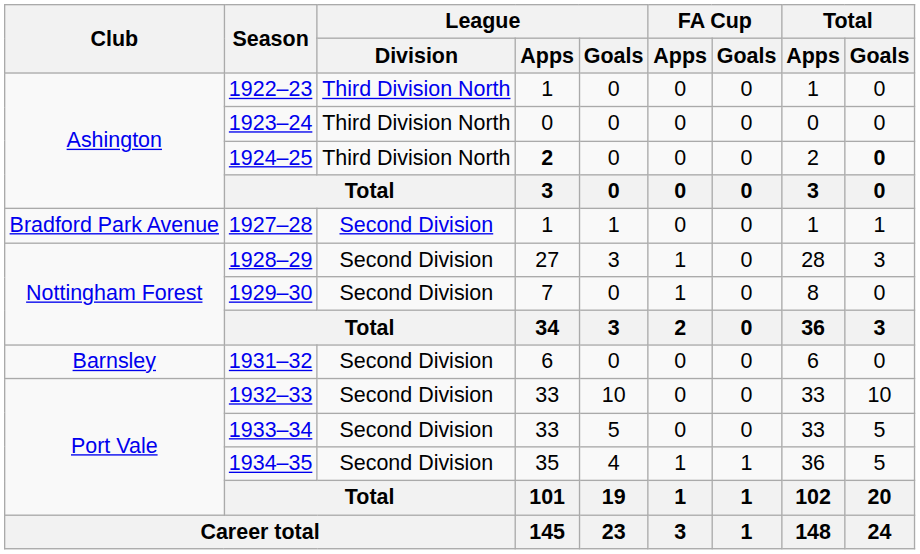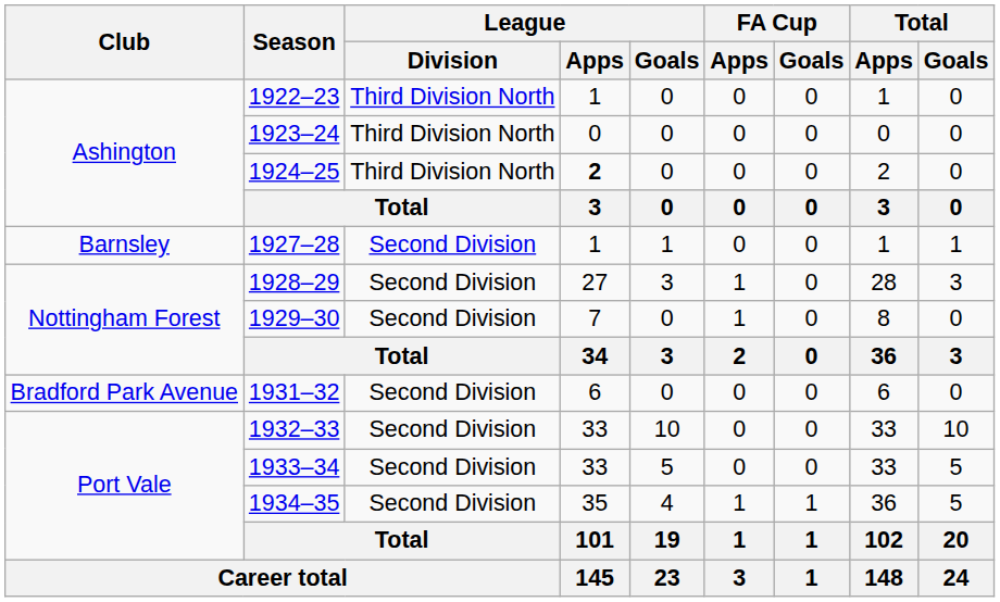1924–25 | Total / Goals: bold -> normal
1927–28 | Club: Bradford Park Avenue -> Barnsley
1931–32 | Club: Barnsley -> Bradford Park Avenue
